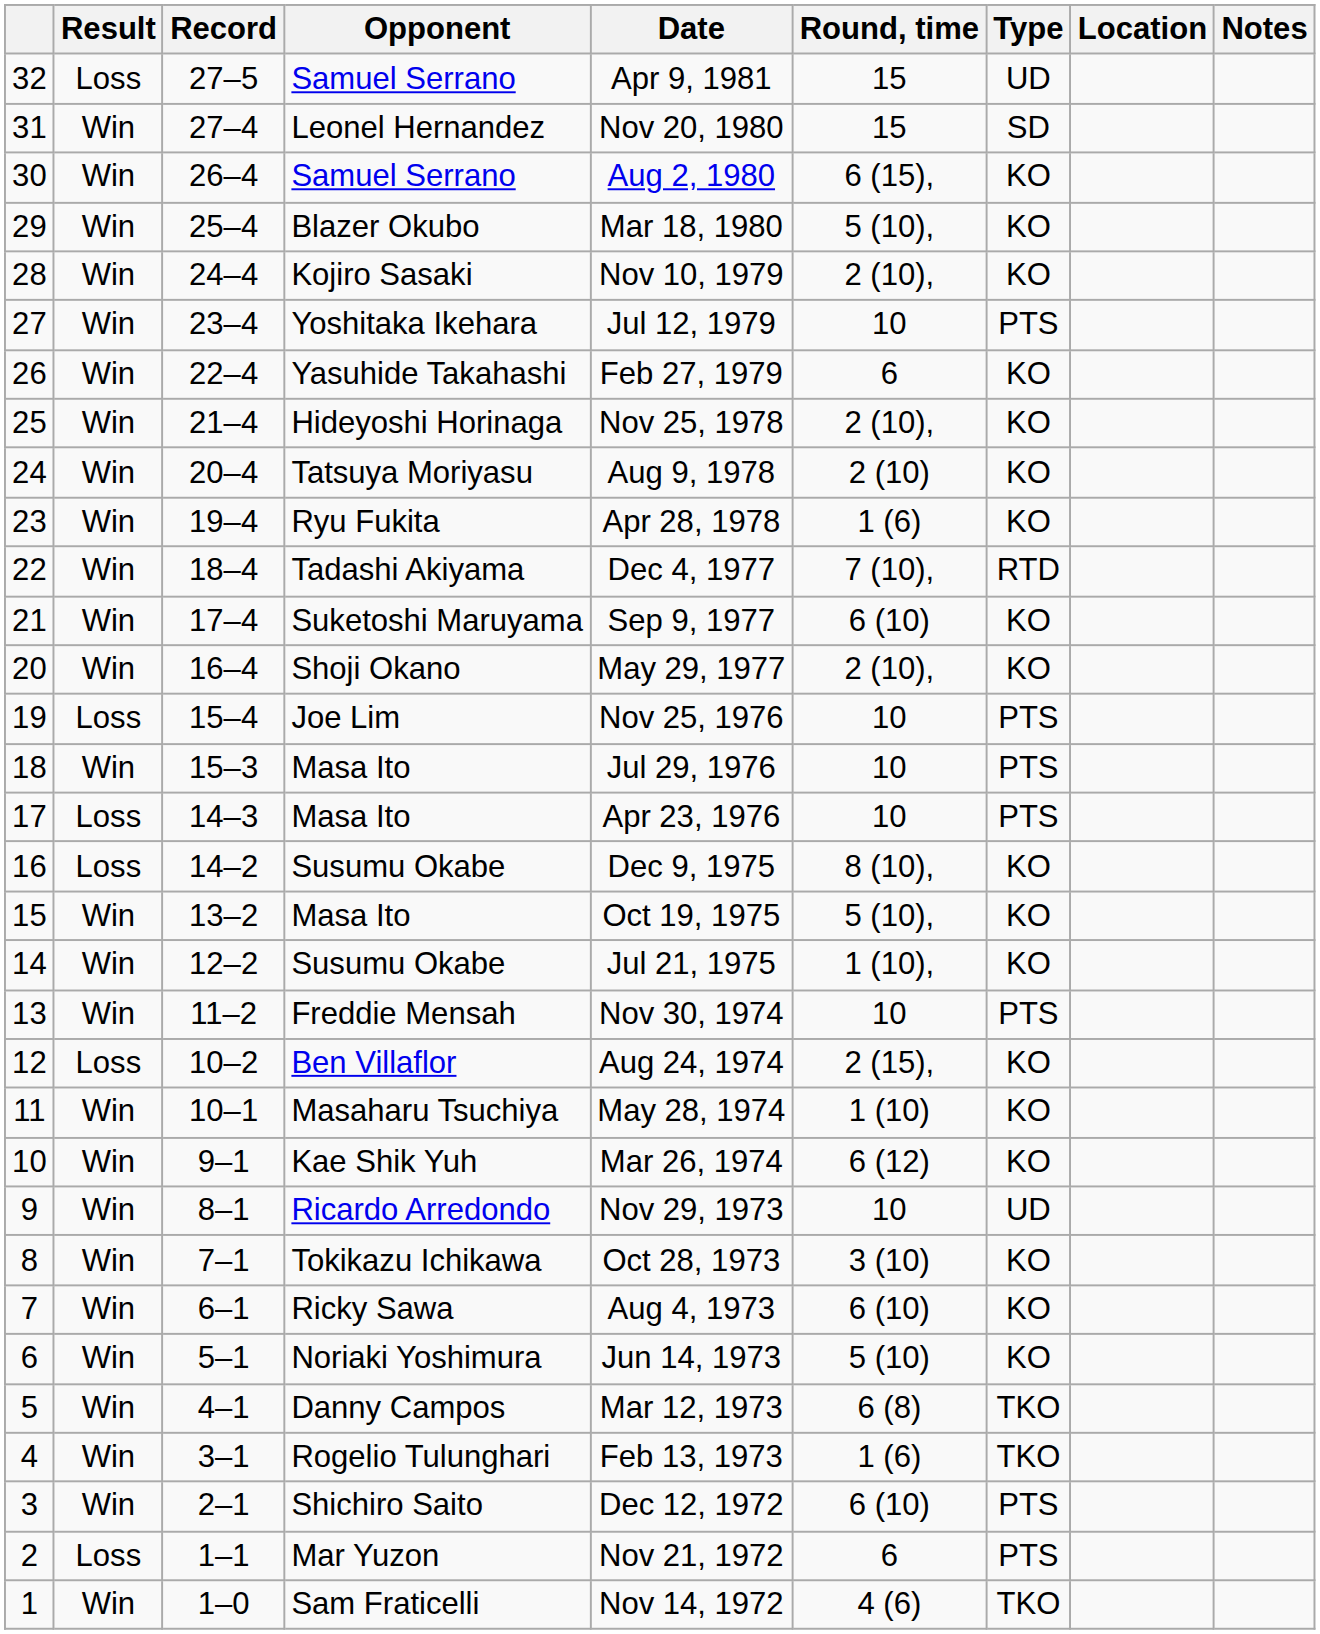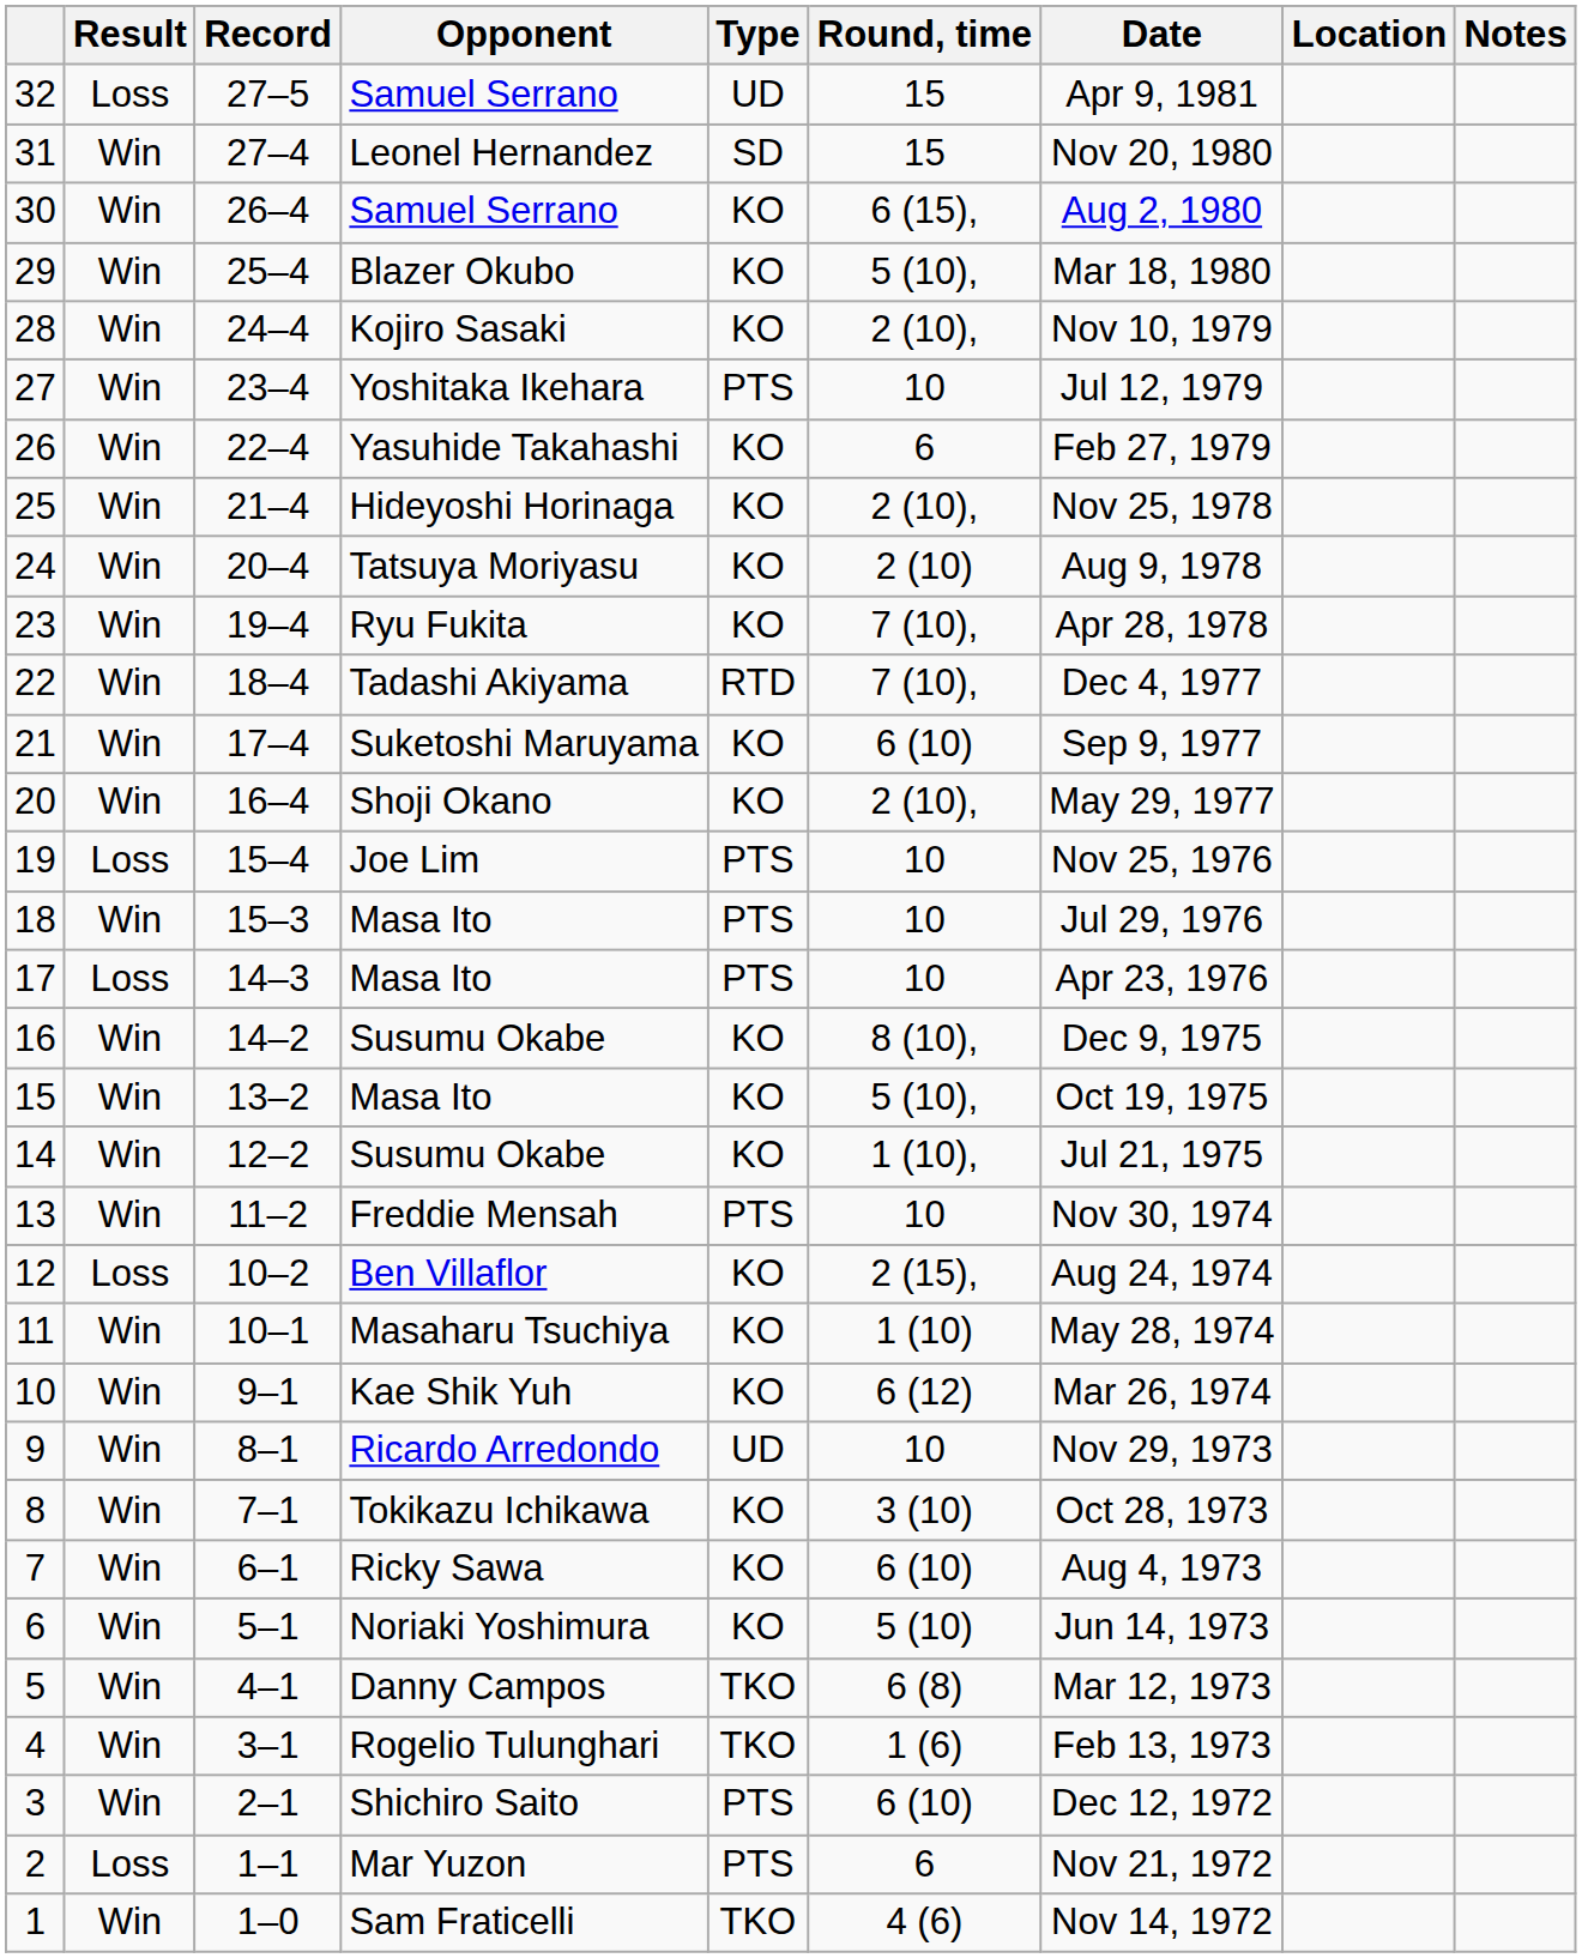columns swapped: Type <-> Date
23 | Round, time: 1 (6) -> 7 (10),
16 | Result: Loss -> Win
